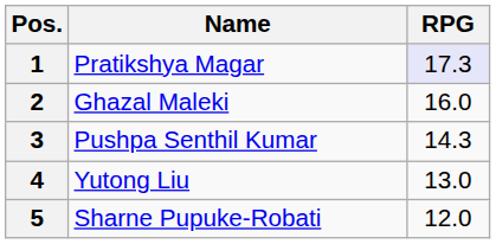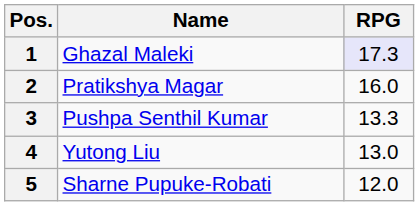1 | Name: Pratikshya Magar -> Ghazal Maleki
2 | Name: Ghazal Maleki -> Pratikshya Magar
3 | RPG: 14.3 -> 13.3
